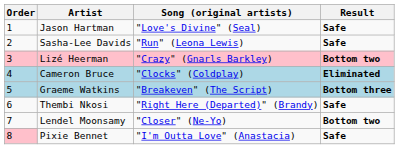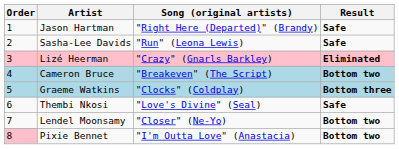Jason Hartman | Song (original artists): "Love's Divine" (Seal) -> "Right Here (Departed)" (Brandy)
Lizé Heerman | Result: Bottom two -> Eliminated
Cameron Bruce | Song (original artists): "Clocks" (Coldplay) -> "Breakeven" (The Script)
Cameron Bruce | Result: Eliminated -> Bottom two
Graeme Watkins | Song (original artists): "Breakeven" (The Script) -> "Clocks" (Coldplay)
Thembi Nkosi | Song (original artists): "Right Here (Departed)" (Brandy) -> "Love's Divine" (Seal)
Pixie Bennet | Result: Safe -> Bottom two
